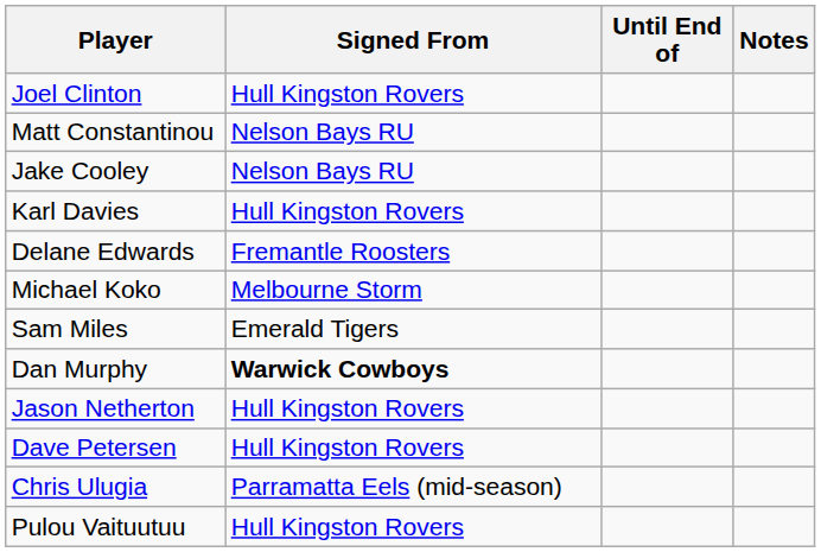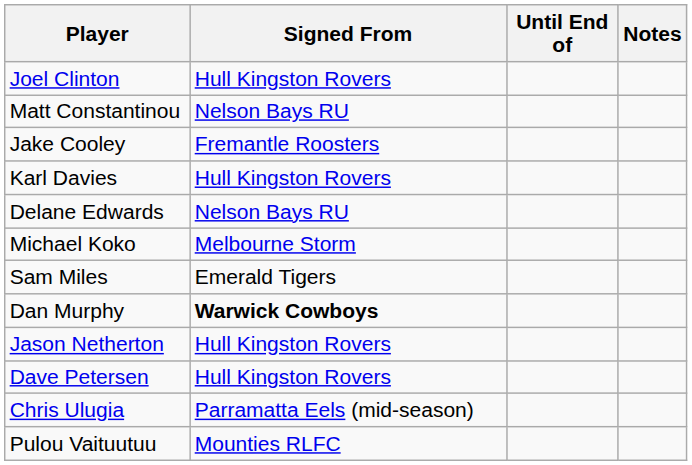Jake Cooley | Signed From: Nelson Bays RU -> Fremantle Roosters
Delane Edwards | Signed From: Fremantle Roosters -> Nelson Bays RU
Pulou Vaituutuu | Signed From: Hull Kingston Rovers -> Mounties RLFC
